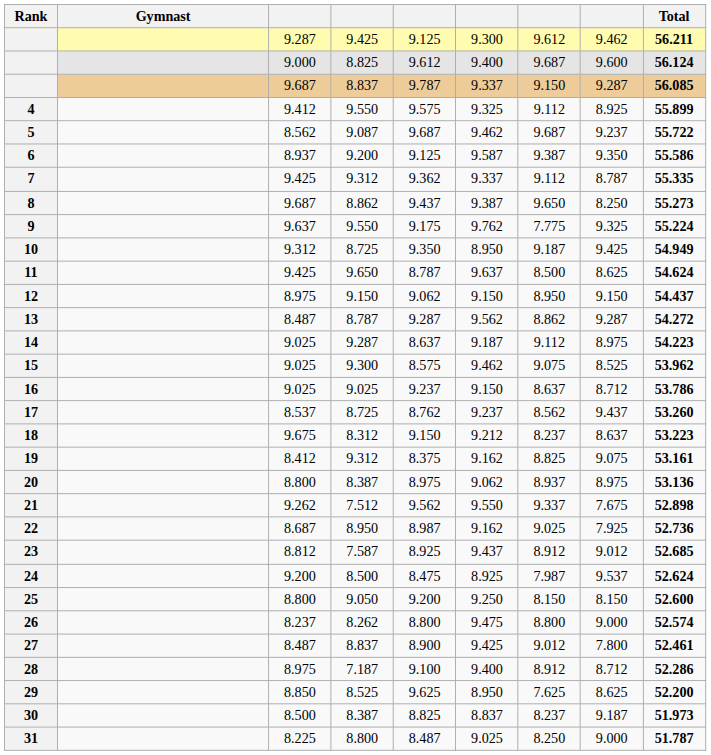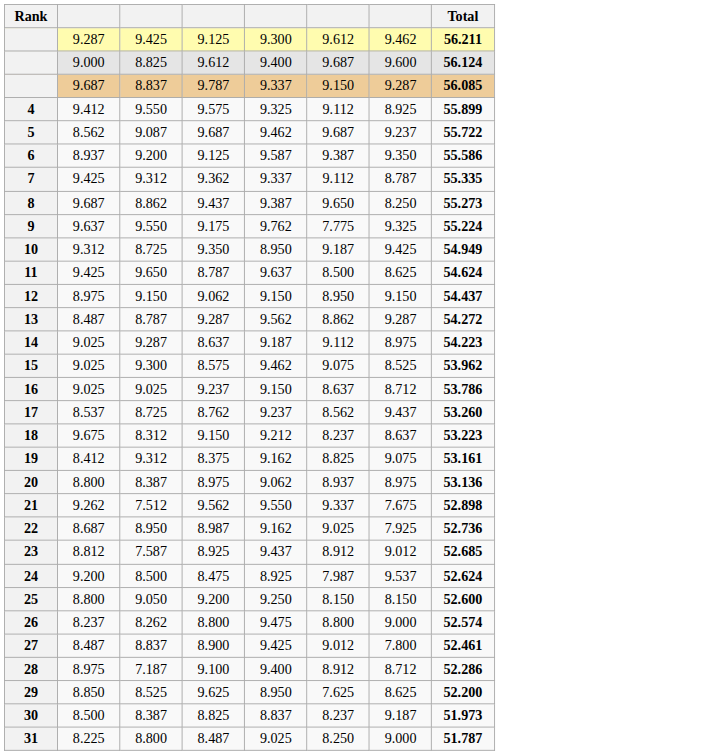- column: Gymnast
